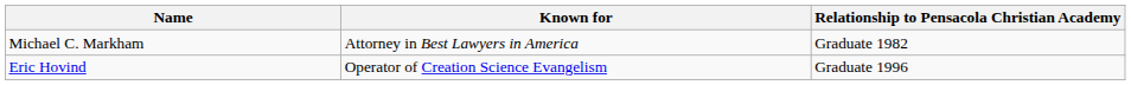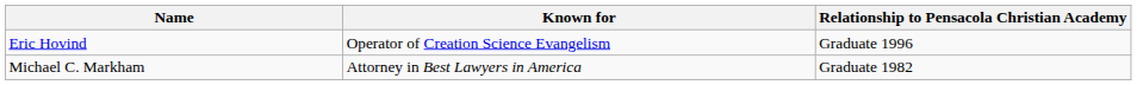rows swapped: Eric Hovind <-> Michael C. Markham
